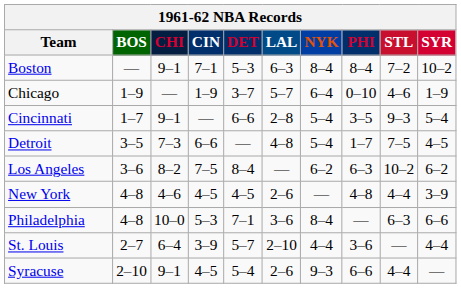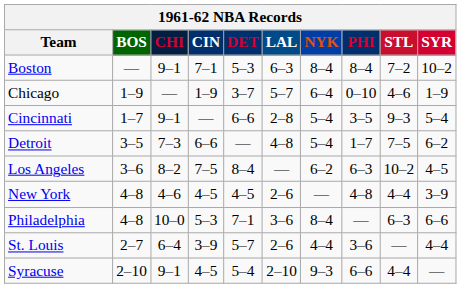Detroit | SYR: 4–5 -> 6–2
Los Angeles | SYR: 6–2 -> 4–5
St. Louis | LAL: 2–10 -> 2–6
Syracuse | LAL: 2–6 -> 2–10
